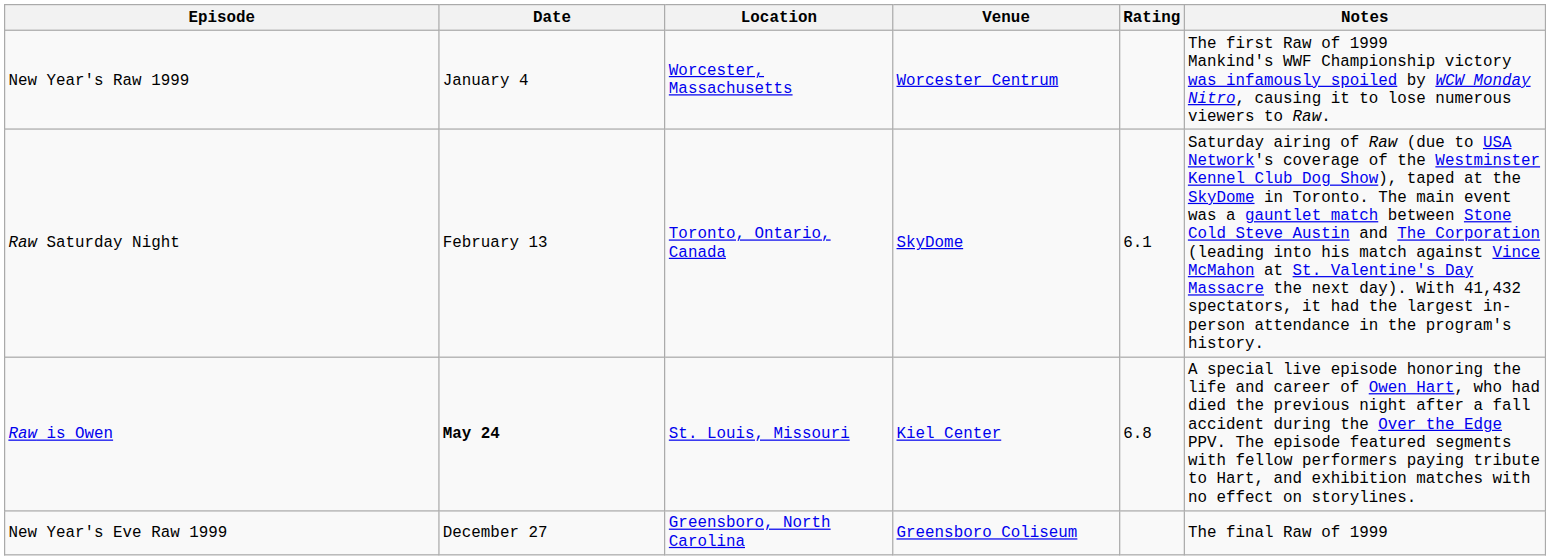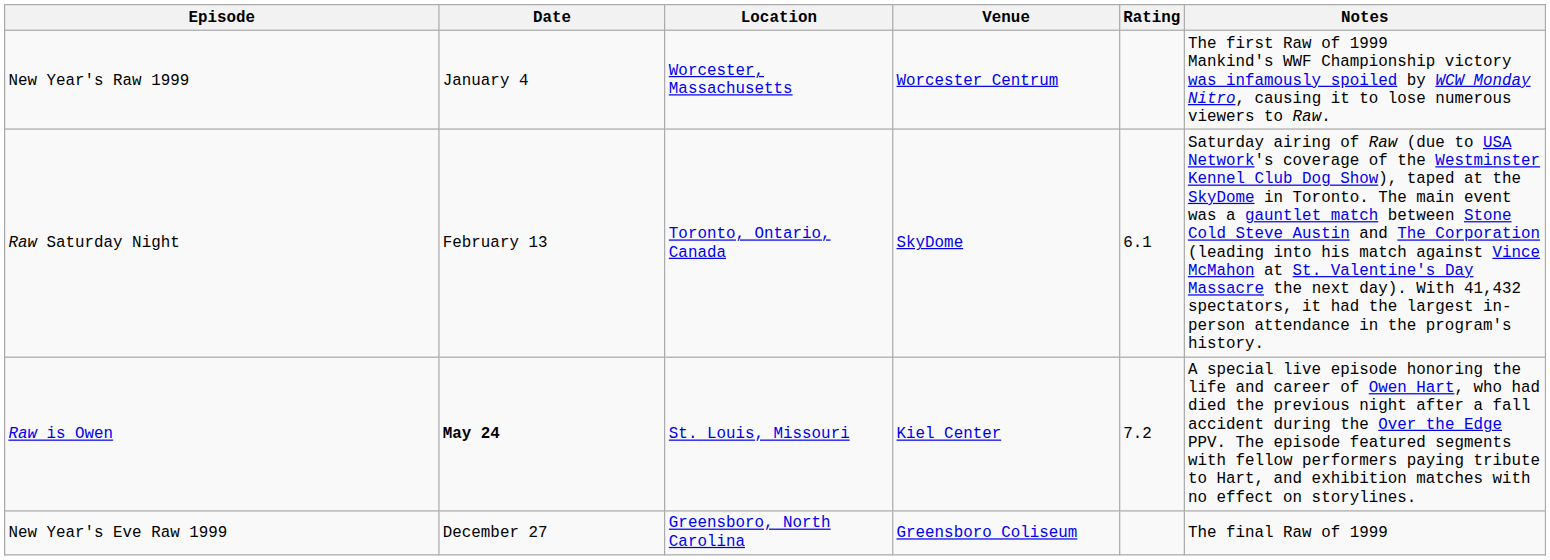Raw is Owen | Rating: 6.8 -> 7.2
